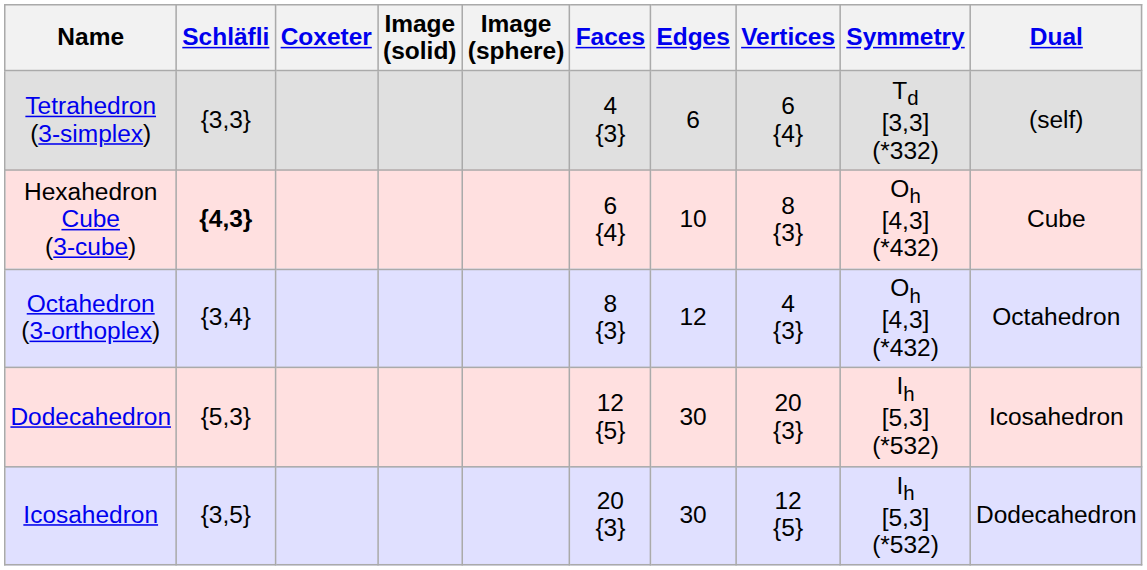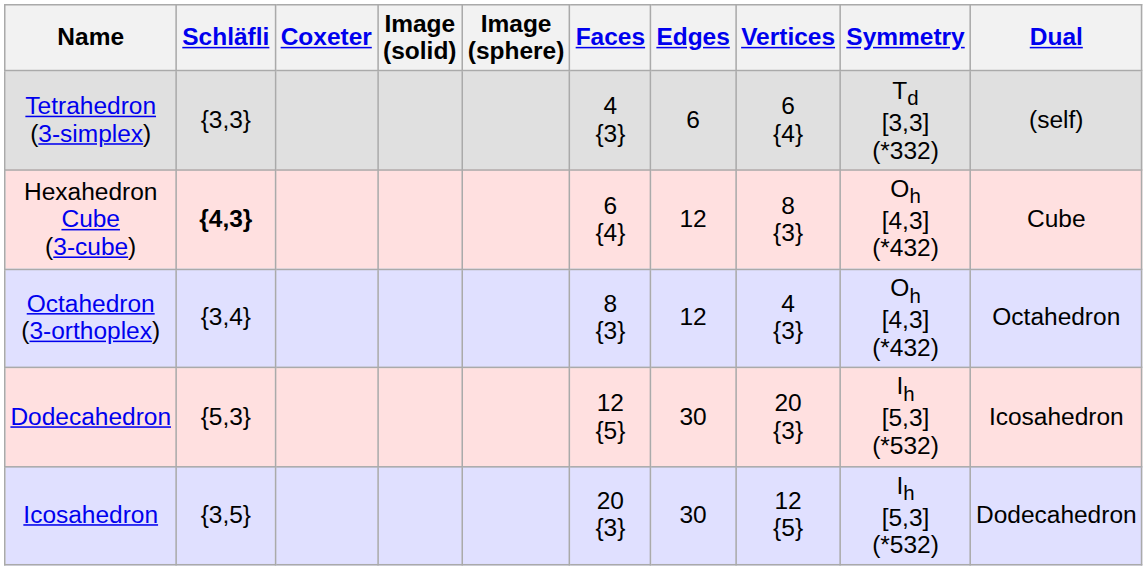Hexahedron Cube (3-cube) | Edges: 10 -> 12
